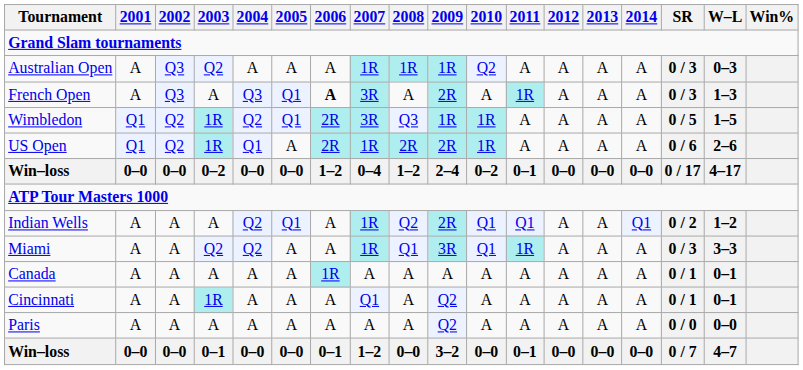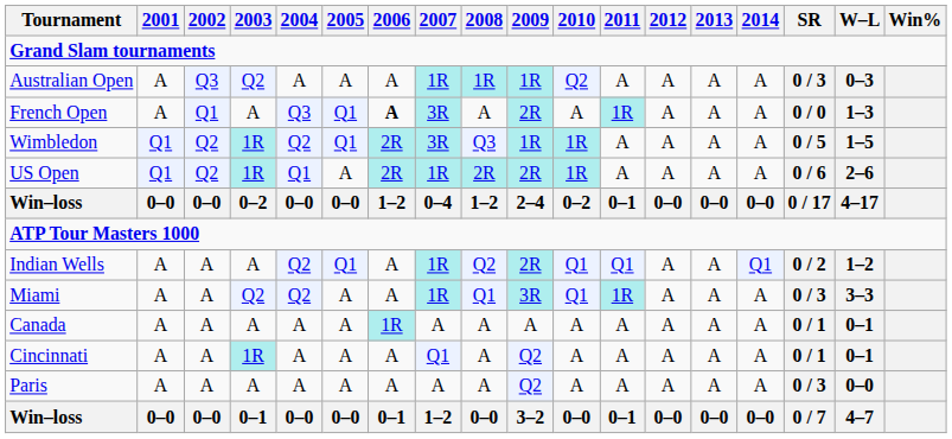French Open | 2002: Q3 -> Q1
French Open | SR: 0 / 3 -> 0 / 0
Paris | SR: 0 / 0 -> 0 / 3
